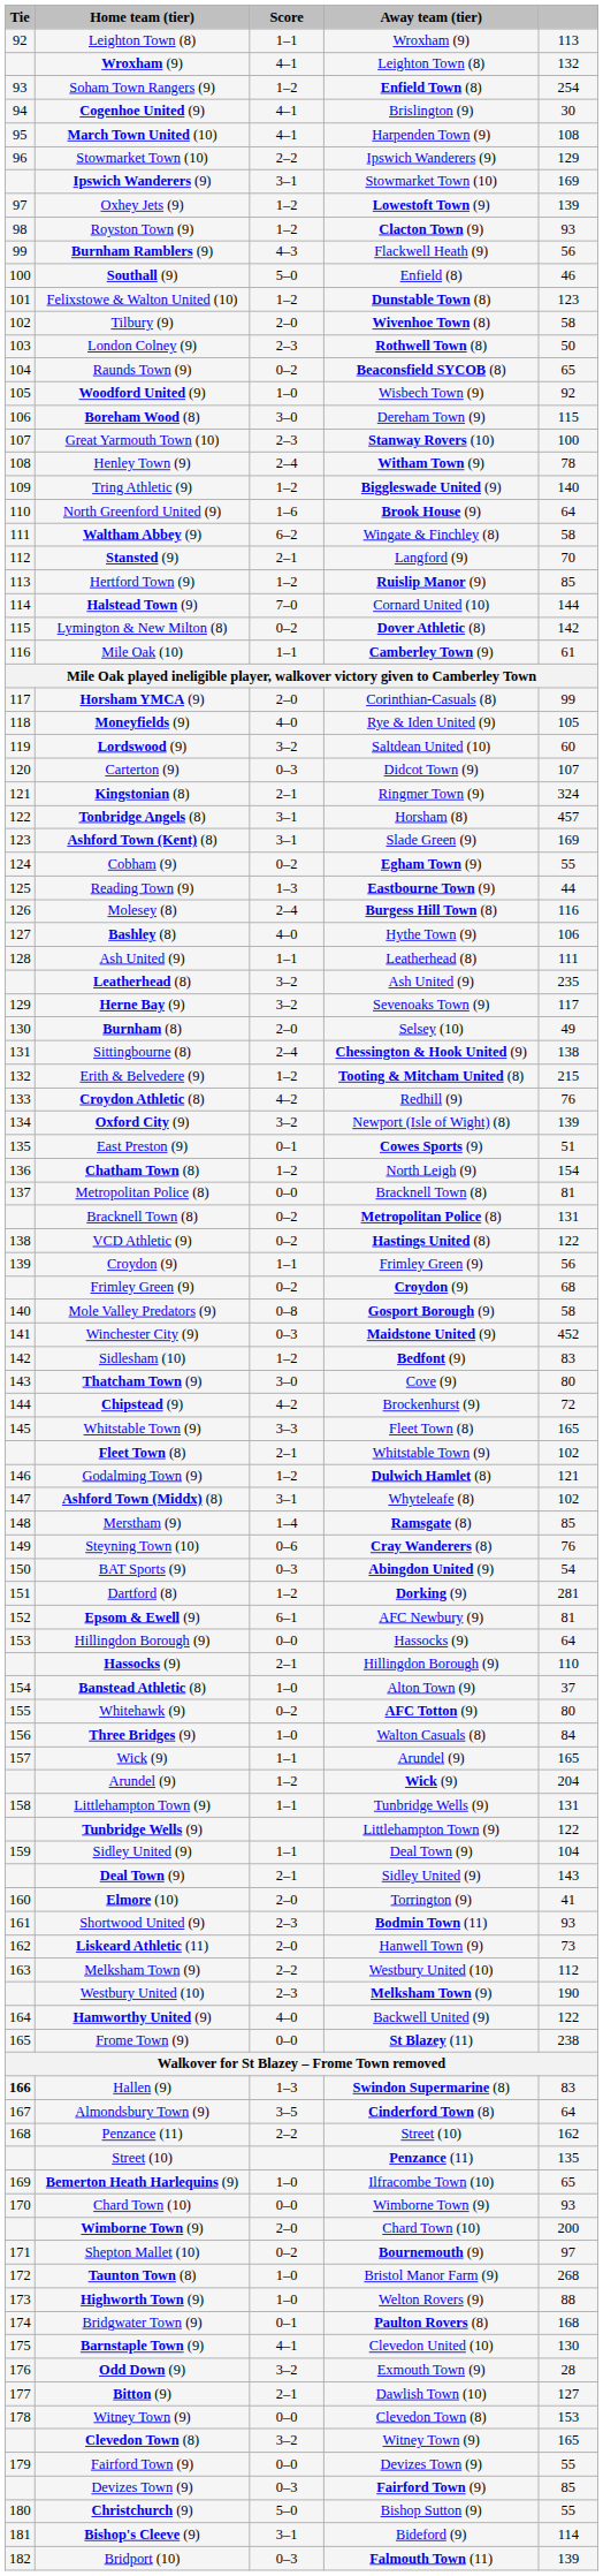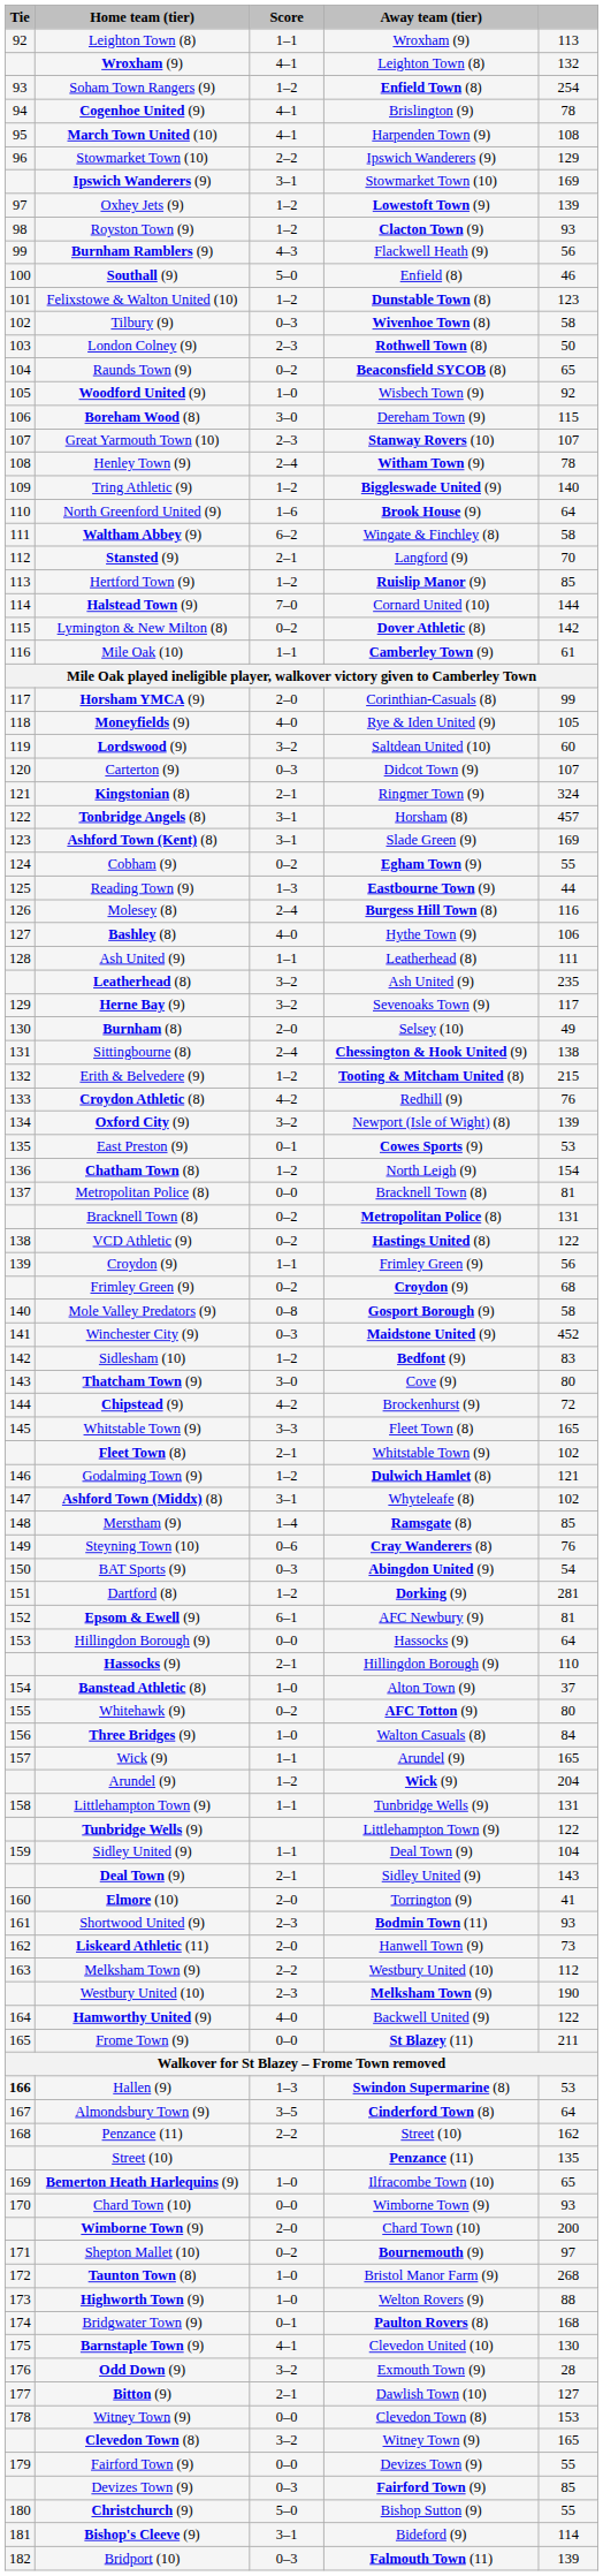Cogenhoe United (9) | column 5: 30 -> 78
Tilbury (9) | Score: 2–0 -> 0–3
Great Yarmouth Town (10) | column 5: 100 -> 107
East Preston (9) | column 5: 51 -> 53
Frome Town (9) | column 5: 238 -> 211
Hallen (9) | column 5: 83 -> 53
